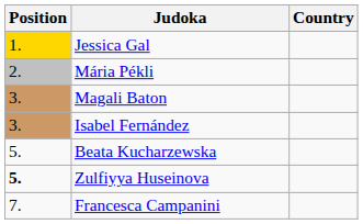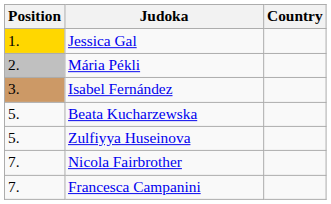- row: 3. | Magali Baton
Zulfiyya Huseinova | Position: bold -> normal
+ row: 7. | Nicola Fairbrother
